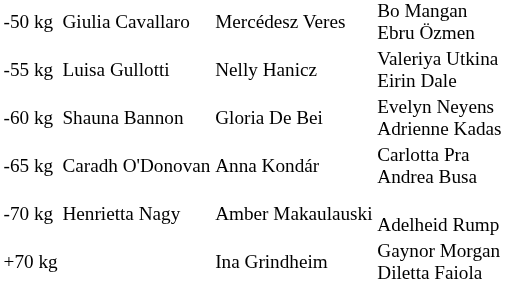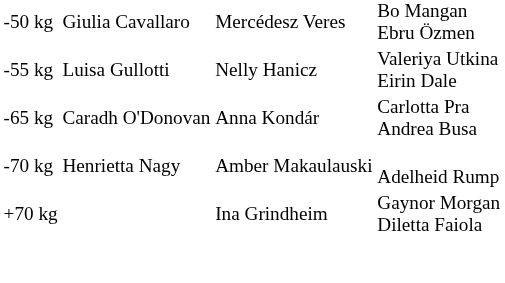- row: -60 kg | Shauna Bannon | Gloria De Bei | Evelyn Neyens Adrienne Kadas
